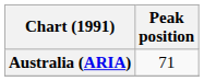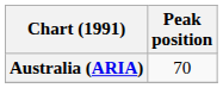Australia (ARIA) | Peak position: 71 -> 70
